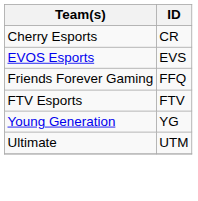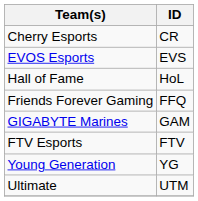+ row: Hall of Fame | HoL
+ row: GIGABYTE Marines | GAM
